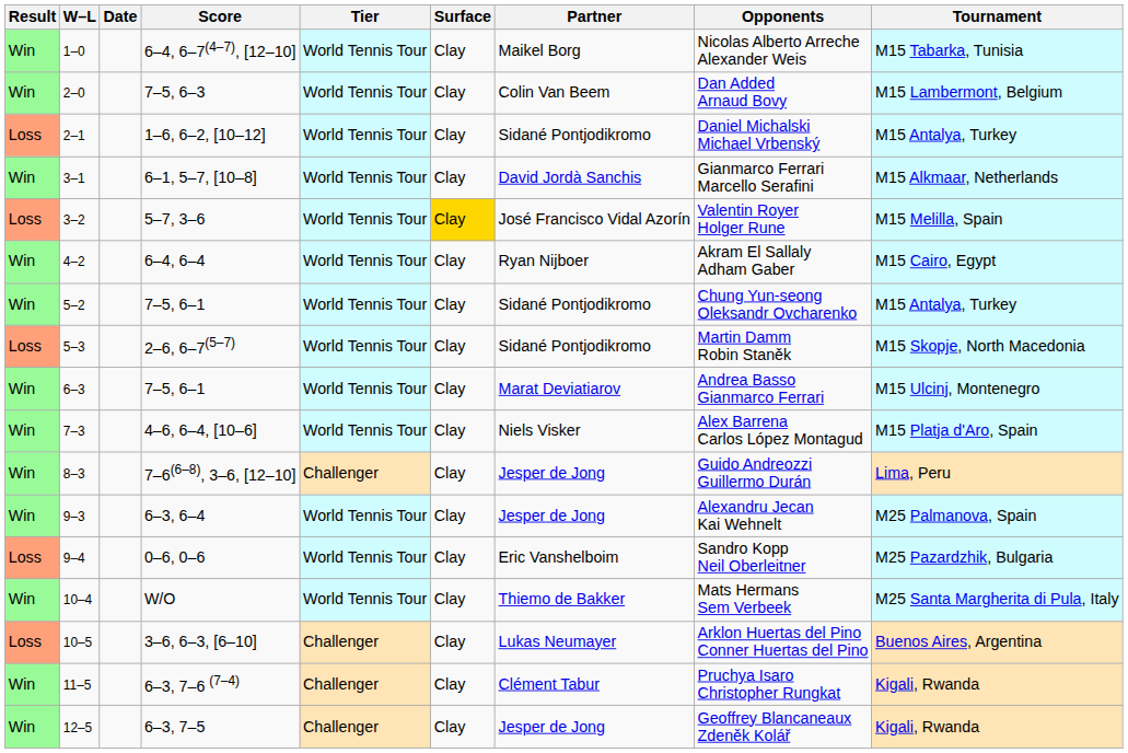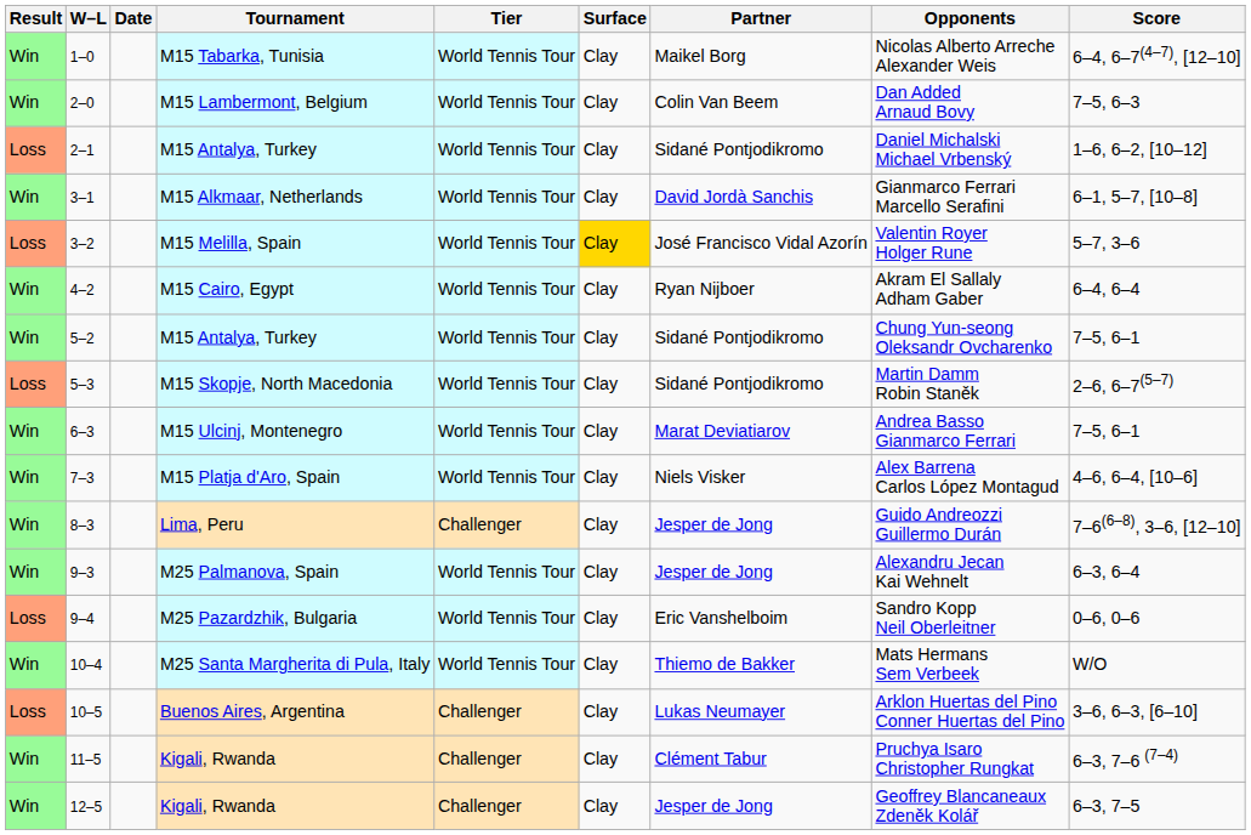columns swapped: Tournament <-> Score
